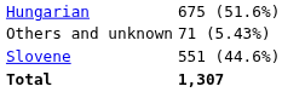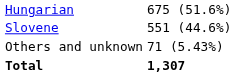rows swapped: Slovene <-> Others and unknown
